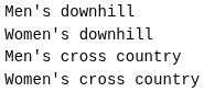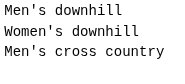- row: Women's cross country
